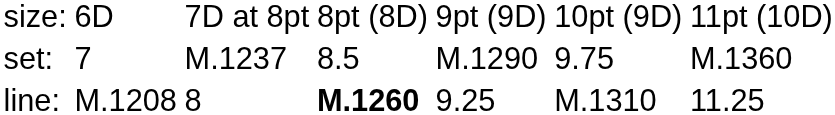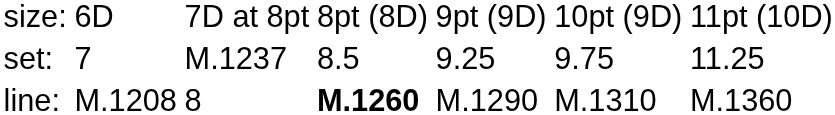set: | column 5: M.1290 -> 9.25
set: | column 7: M.1360 -> 11.25
line: | column 5: 9.25 -> M.1290
line: | column 7: 11.25 -> M.1360
